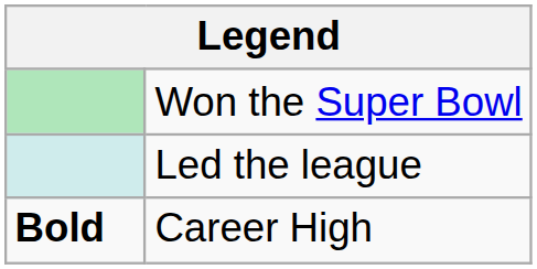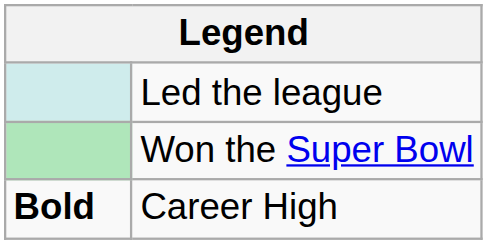rows swapped: Won the Super Bowl <-> Led the league
